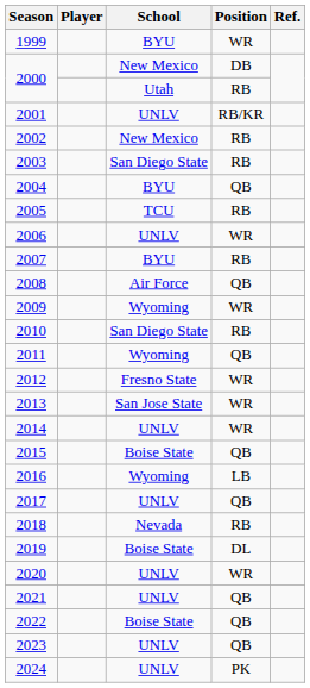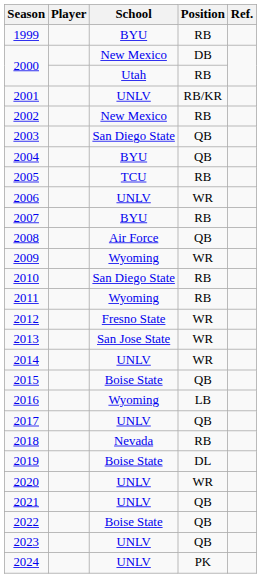1999 | Position: WR -> RB
2003 | Position: RB -> QB
2011 | Position: QB -> RB
